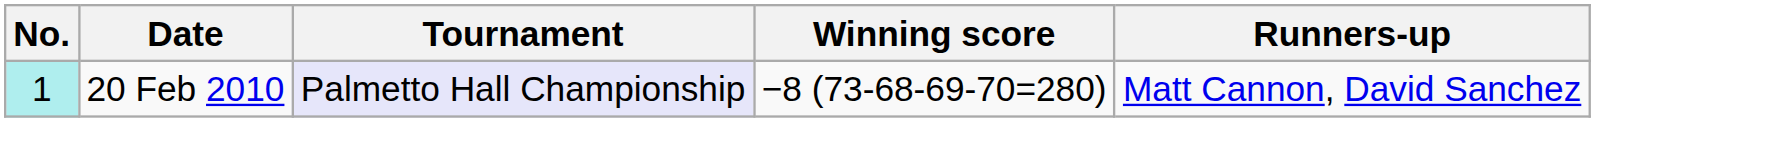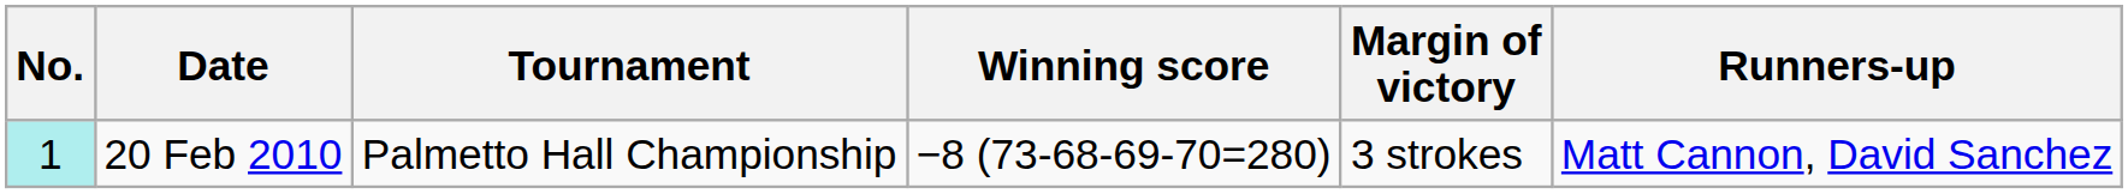+ column: Margin of victory | 3 strokes
20 Feb 2010 | Tournament: lavender background -> no background
